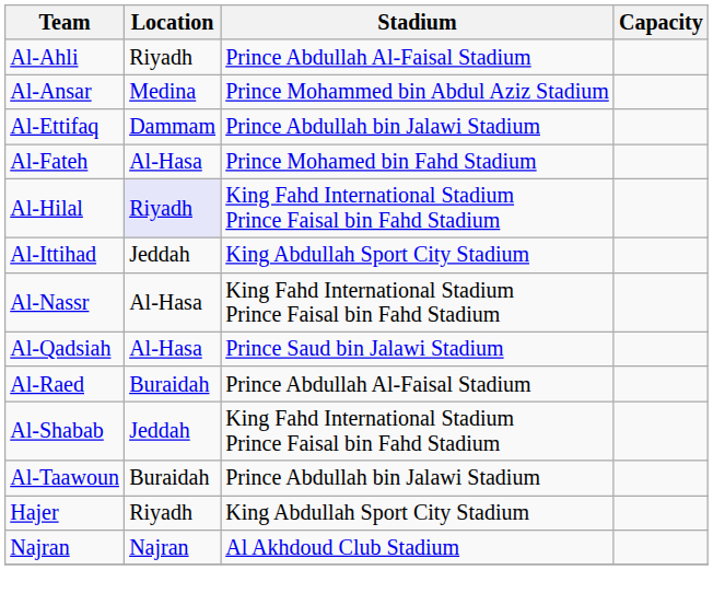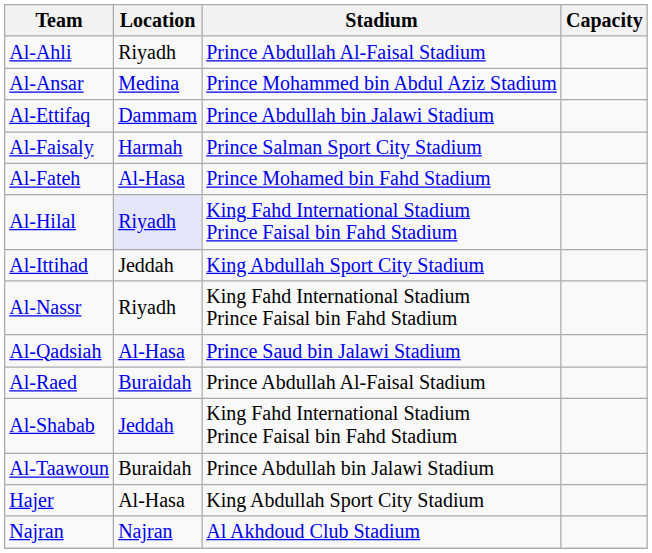+ row: Al-Faisaly | Harmah | Prince Salman Sport City Stadium
Al-Nassr | Location: Al-Hasa -> Riyadh
Hajer | Location: Riyadh -> Al-Hasa
